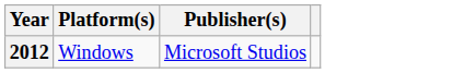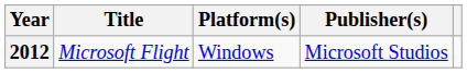+ column: Title | Microsoft Flight
